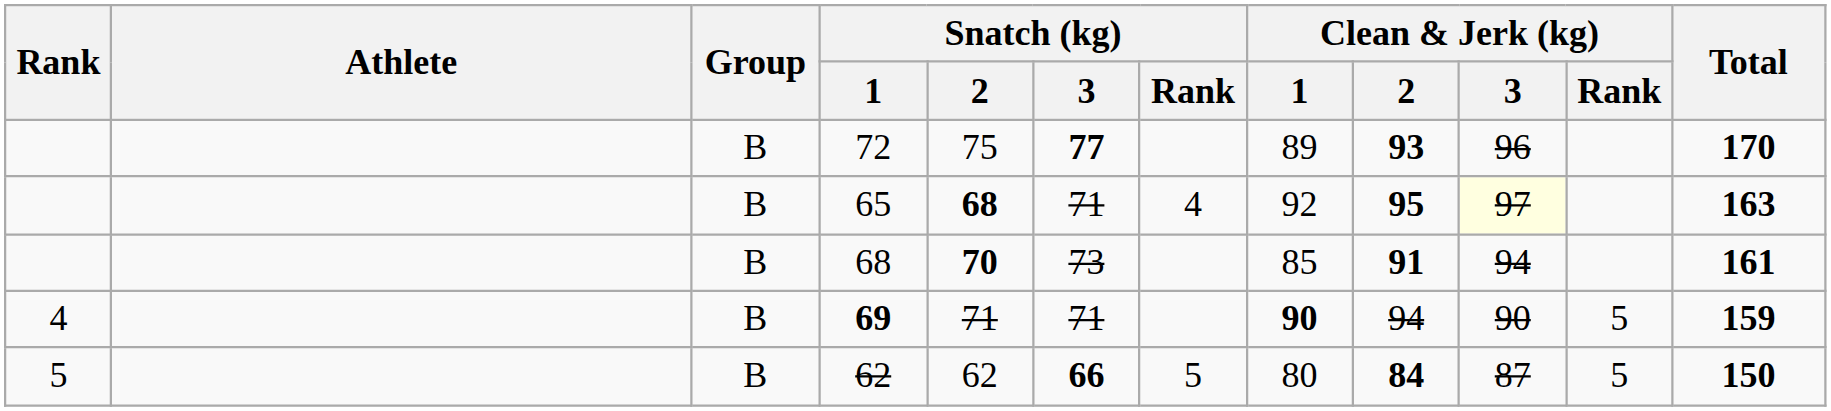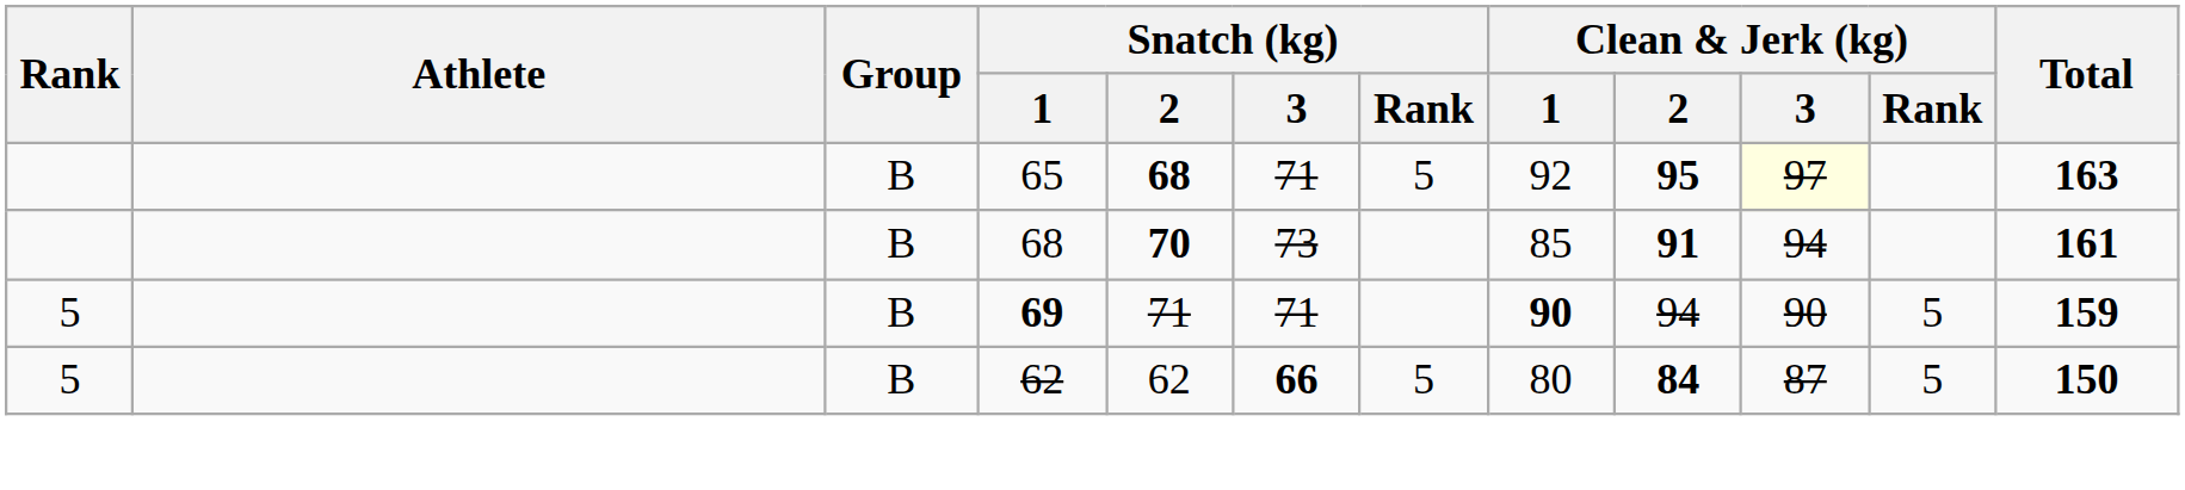- row: B | 72 | 75 | 77 | 89 | 93 | 96 | 170
65 | Snatch (kg) / Rank: 4 -> 5
69 | Rank: 4 -> 5
